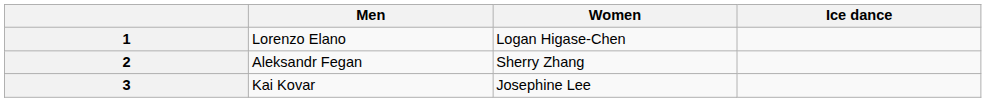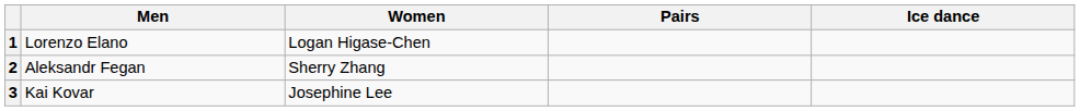+ column: Pairs
